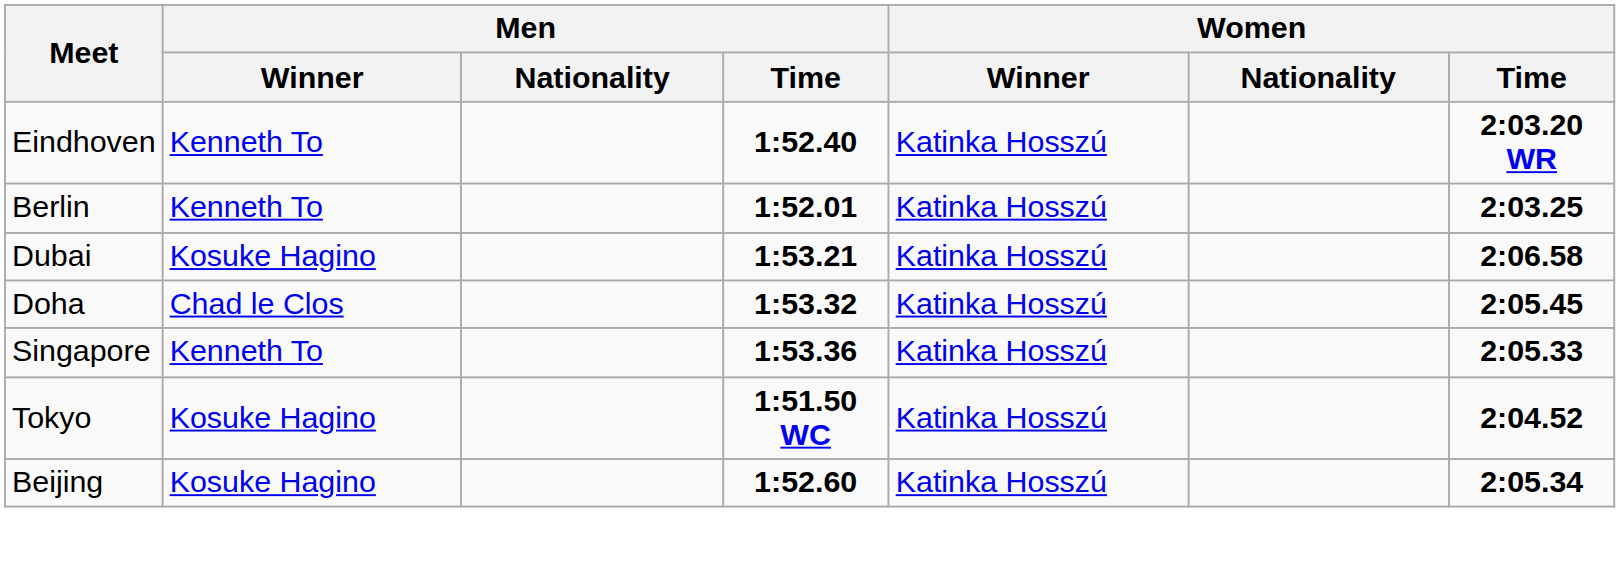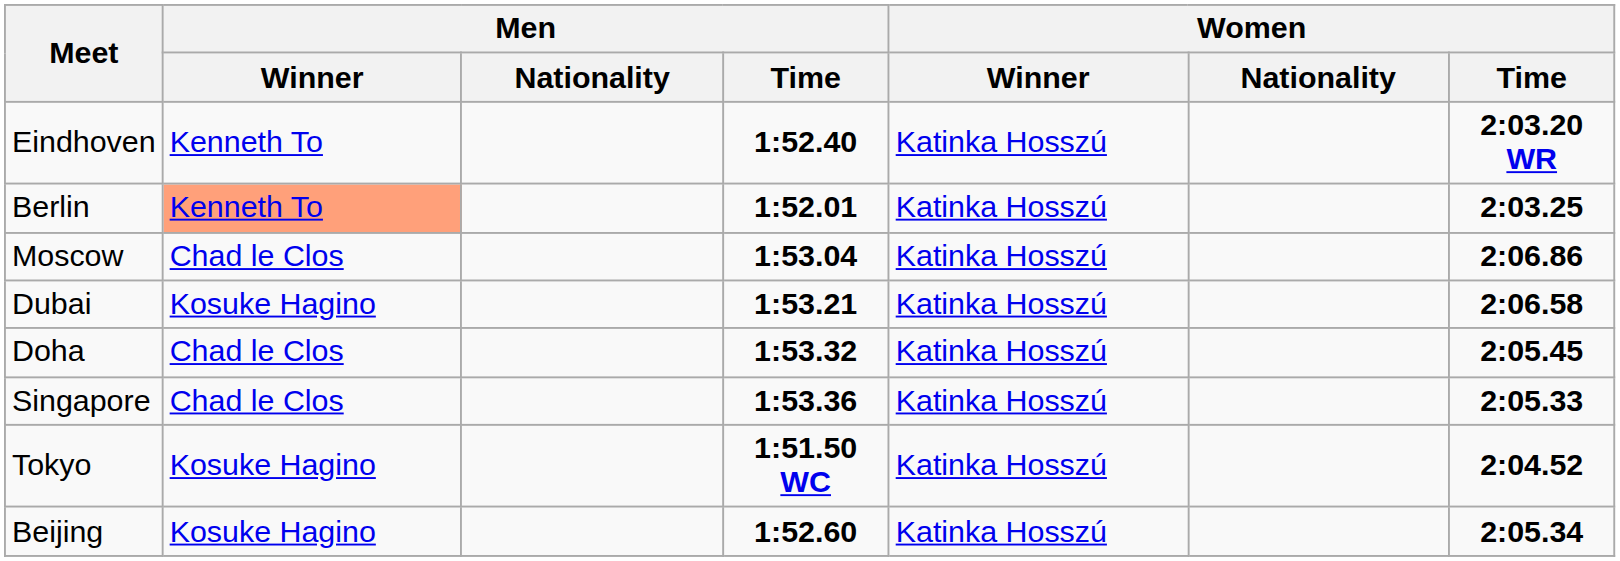Berlin | Men / Winner: no background -> lightsalmon background
+ row: Moscow | Chad le Clos | 1:53.04 | Katinka Hosszú | 2:06.86
Singapore | Men / Winner: Kenneth To -> Chad le Clos
